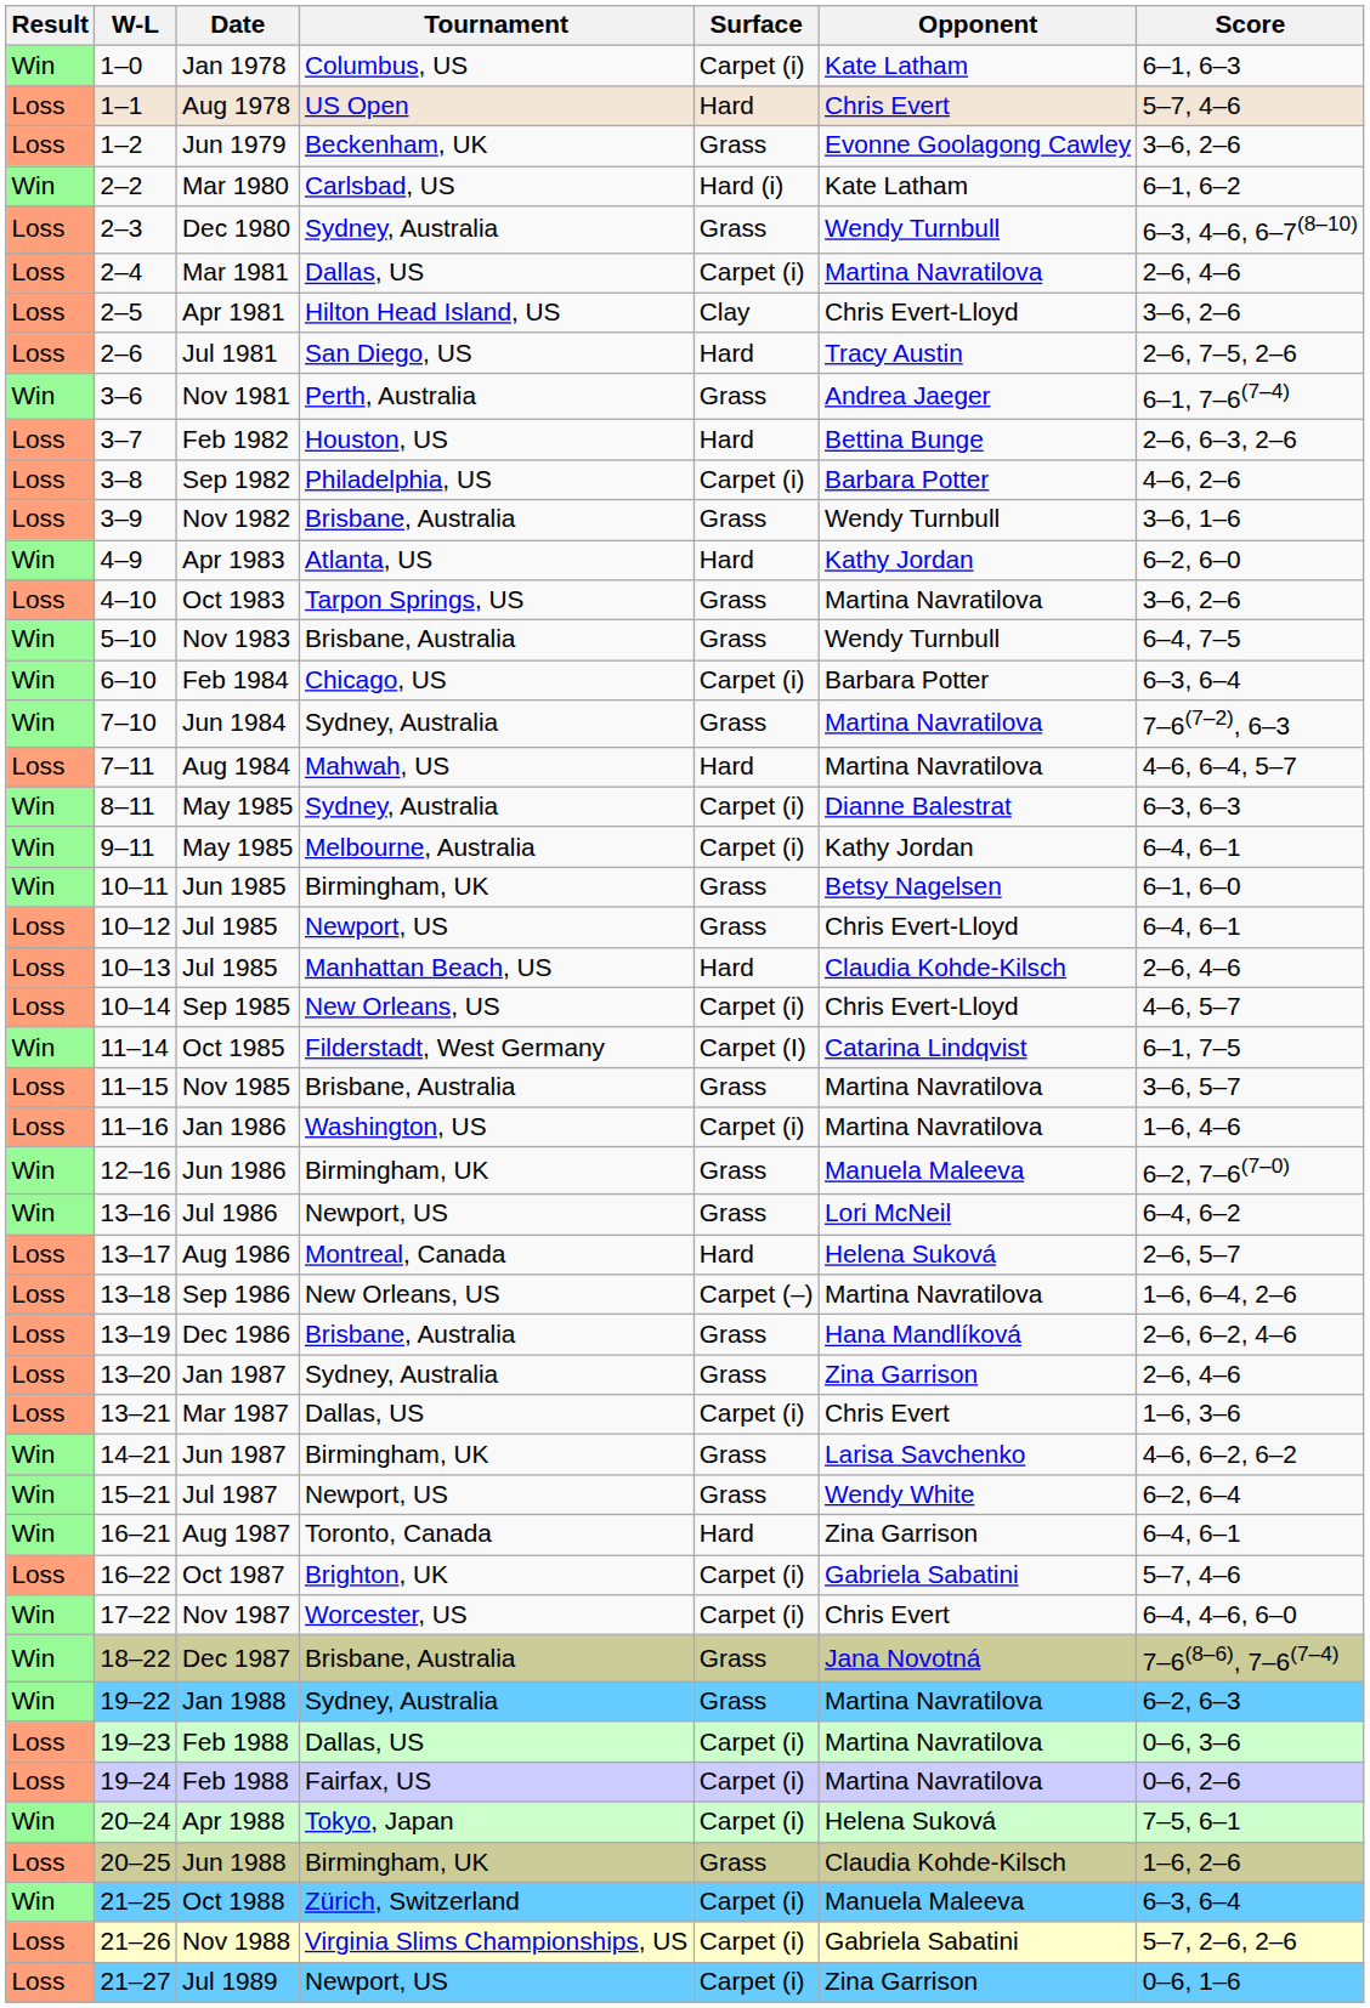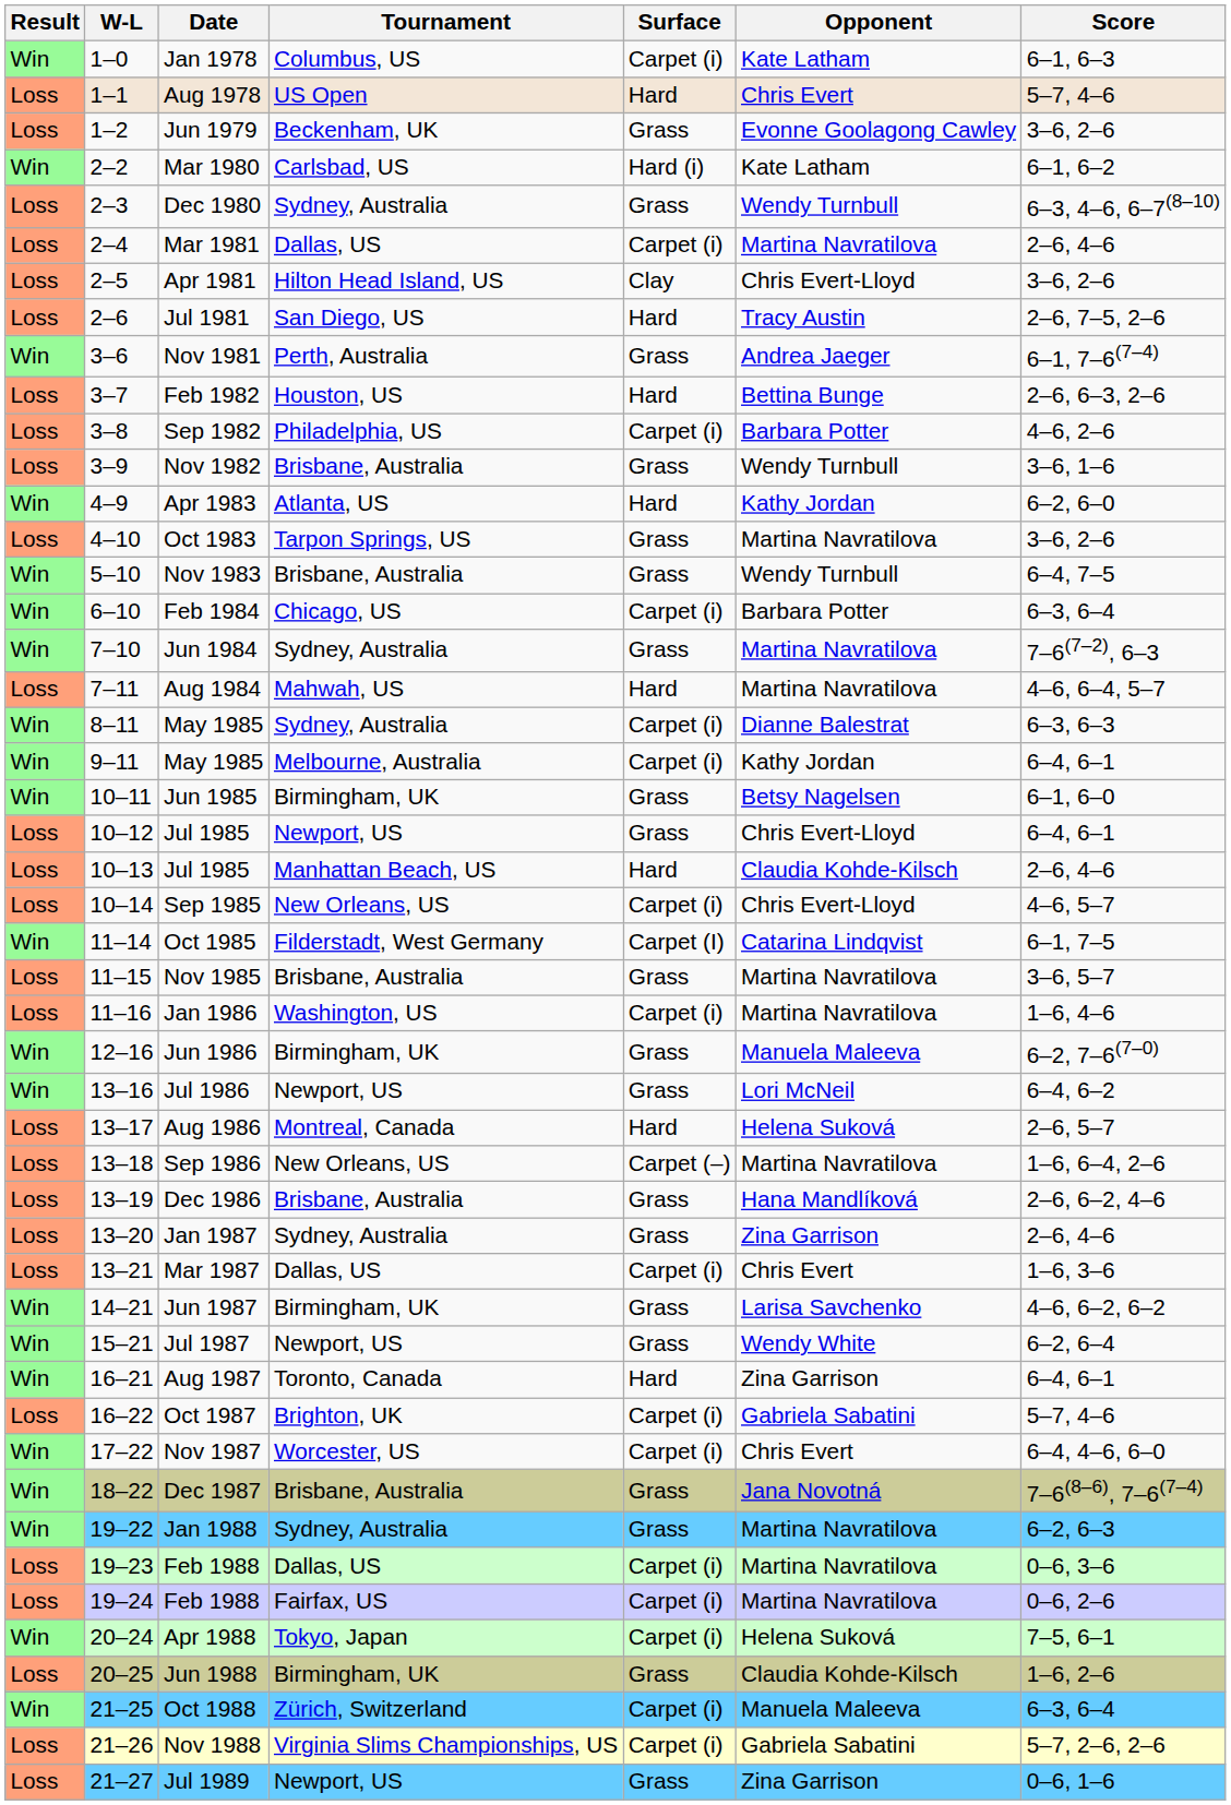Jul 1989 | Surface: Carpet (i) -> Grass
